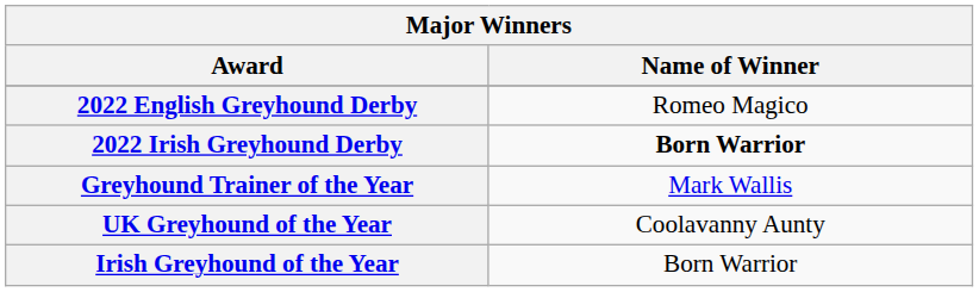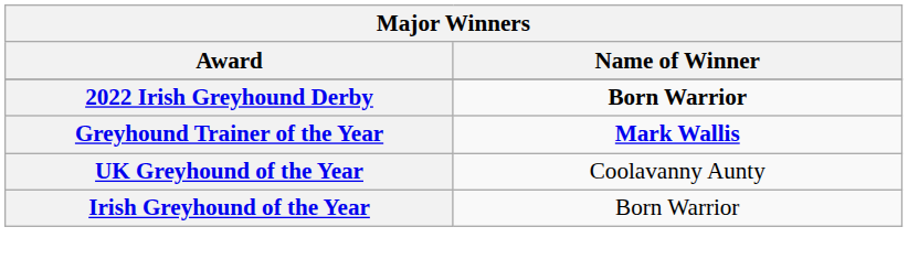- row: 2022 English Greyhound Derby | Romeo Magico
Greyhound Trainer of the Year | Name of Winner: normal -> bold
